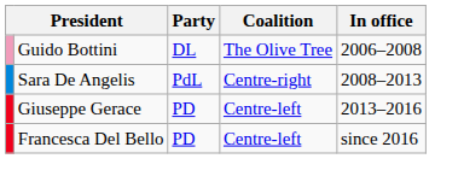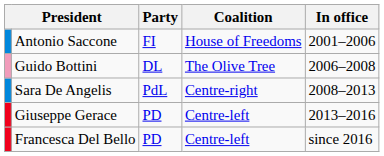+ row: Antonio Saccone | FI | House of Freedoms | 2001–2006
